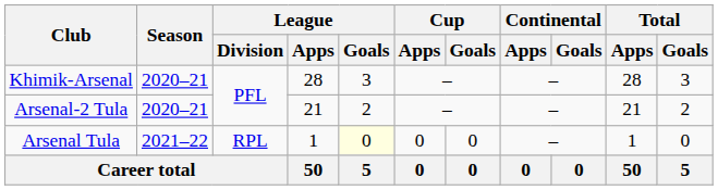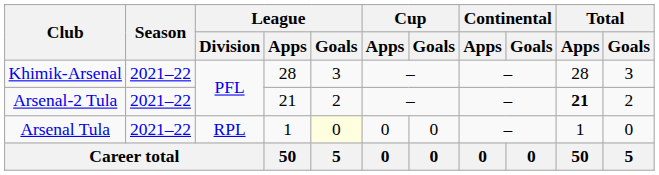Khimik-Arsenal | Season: 2020–21 -> 2021–22
Arsenal-2 Tula | Season: 2020–21 -> 2021–22
Arsenal-2 Tula | Total / Apps: normal -> bold
